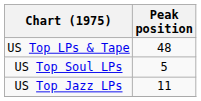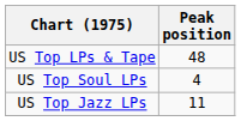US Top Soul LPs | Peak position: 5 -> 4
